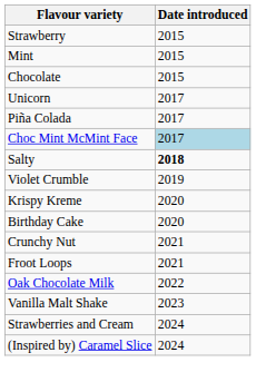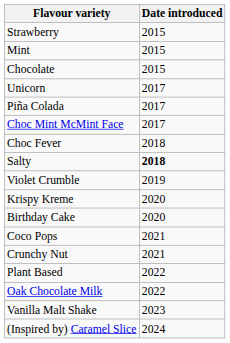Choc Mint McMint Face | Date introduced: lightblue background -> no background
+ row: Choc Fever | 2018
+ row: Coco Pops | 2021
- row: Froot Loops | 2021
+ row: Plant Based | 2022
- row: Strawberries and Cream | 2024
